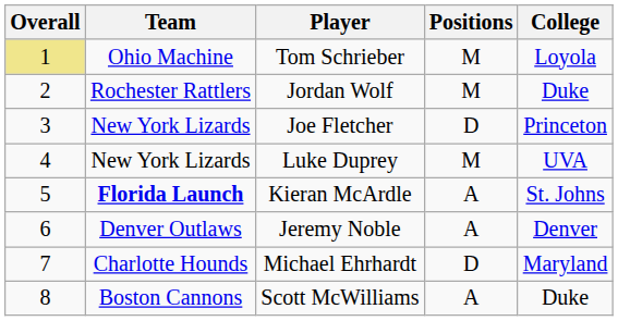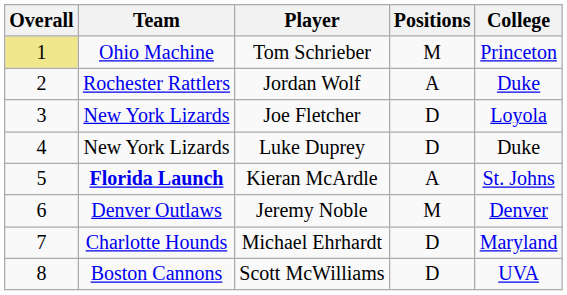Tom Schrieber | College: Loyola -> Princeton
Jordan Wolf | Positions: M -> A
Joe Fletcher | College: Princeton -> Loyola
Luke Duprey | Positions: M -> D
Luke Duprey | College: UVA -> Duke
Jeremy Noble | Positions: A -> M
Scott McWilliams | Positions: A -> D
Scott McWilliams | College: Duke -> UVA
